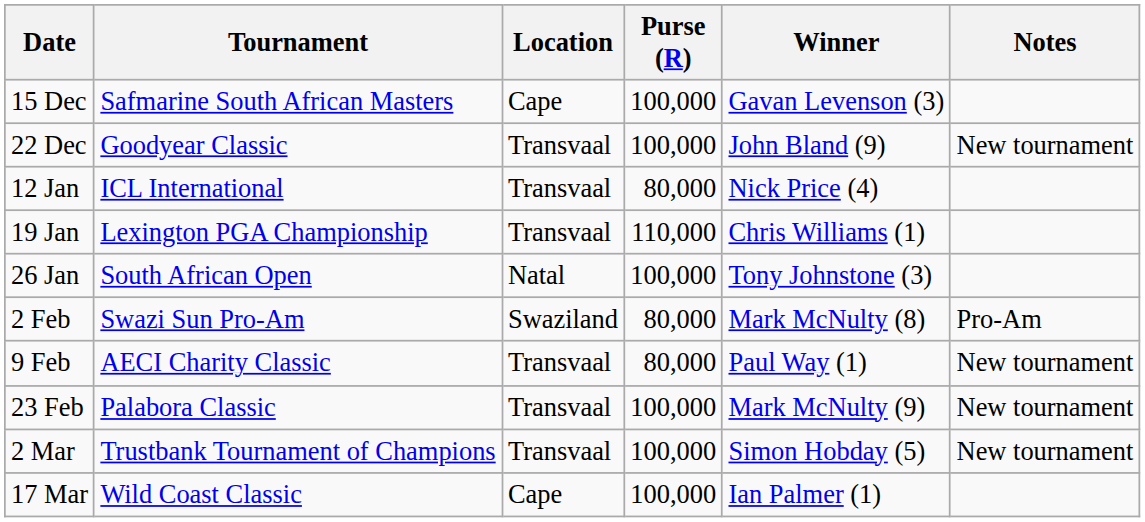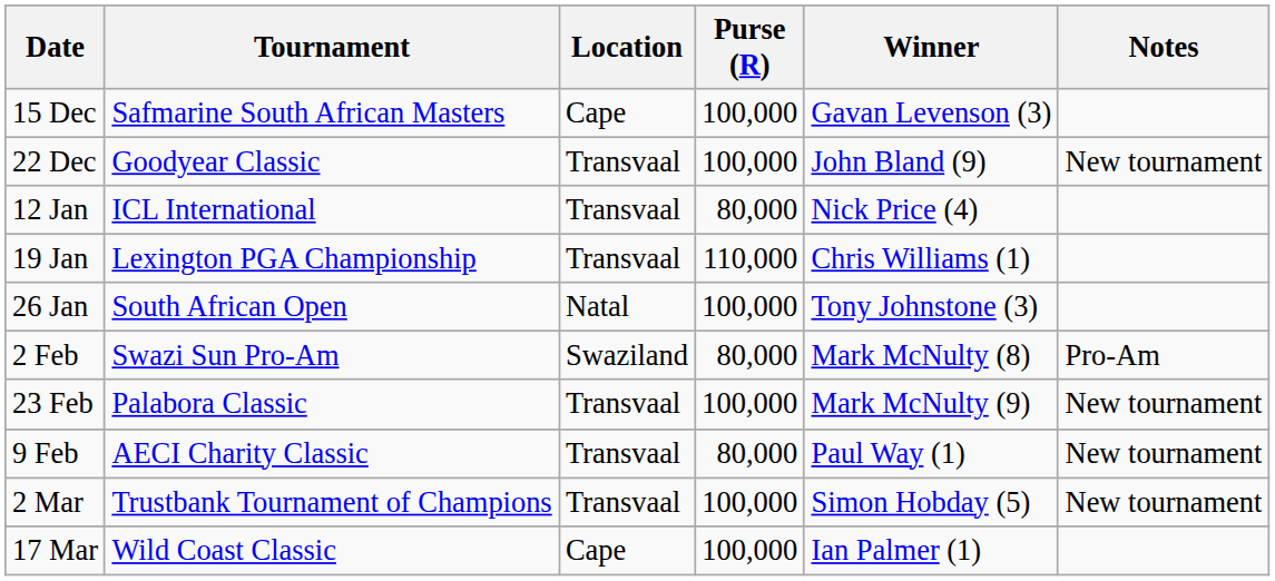rows swapped: 9 Feb <-> 23 Feb
